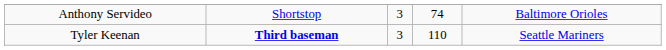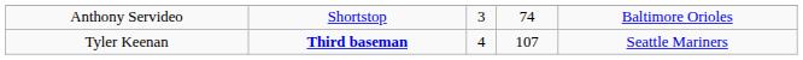Tyler Keenan | column 3: 3 -> 4
Tyler Keenan | column 4: 110 -> 107
